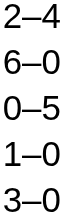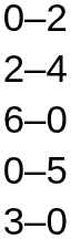+ row: 0–2
- row: 1–0
